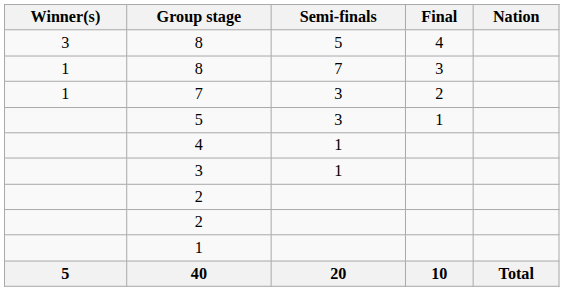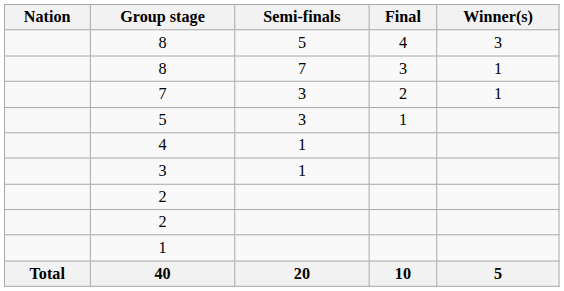columns swapped: Nation <-> Winner(s)
